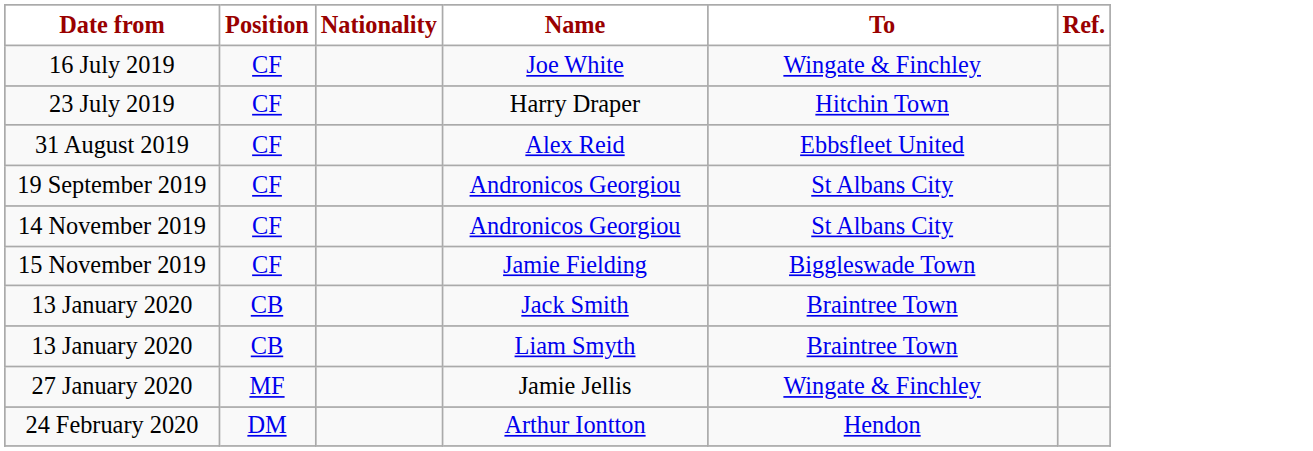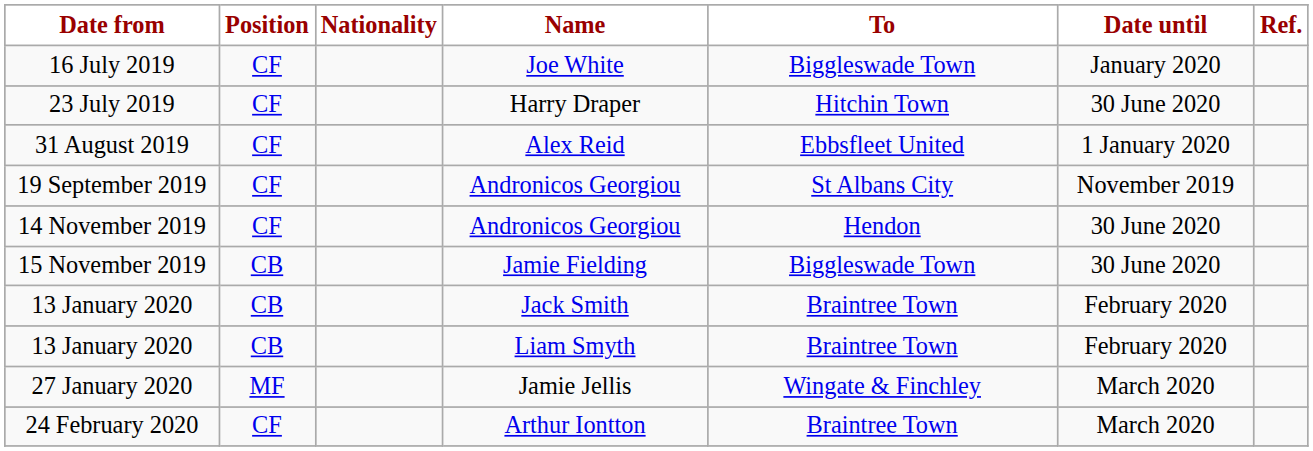+ column: Date until | January 2020 | 30 June 2020 | 1 January 2020 | November 2019 | 30 June 2020 | 30 June 2020 | February 2020 | February 2020 | March 2020 | March 2020
16 July 2019 | To: Wingate & Finchley -> Biggleswade Town
14 November 2019 | To: St Albans City -> Hendon
15 November 2019 | Position: CF -> CB
24 February 2020 | Position: DM -> CF
24 February 2020 | To: Hendon -> Braintree Town
